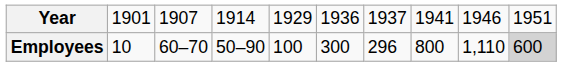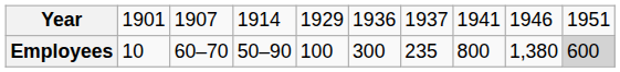Employees | column 7: 296 -> 235
Employees | column 9: 1,110 -> 1,380
